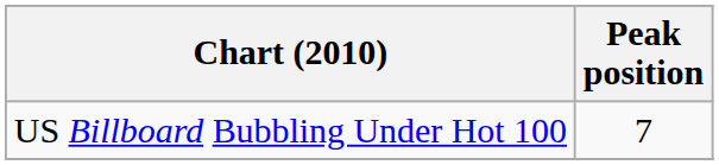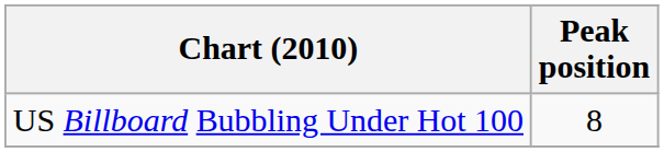US Billboard Bubbling Under Hot 100 | Peak position: 7 -> 8
